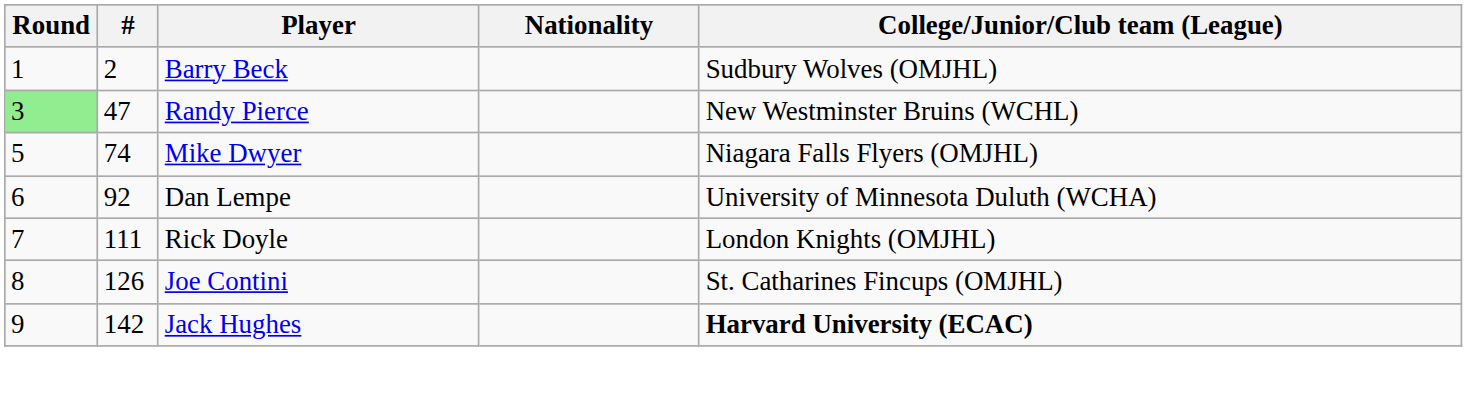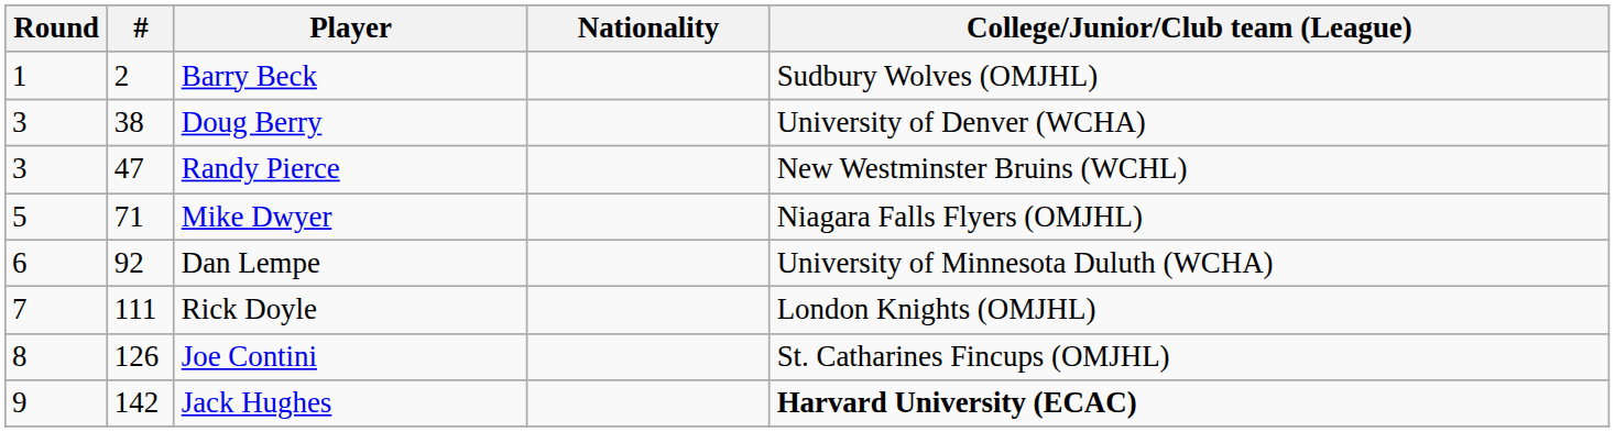+ row: 3 | 38 | Doug Berry | University of Denver (WCHA)
Randy Pierce | Round: lightgreen background -> no background
Mike Dwyer | #: 74 -> 71
